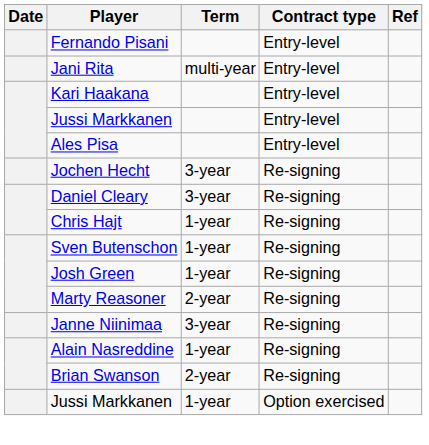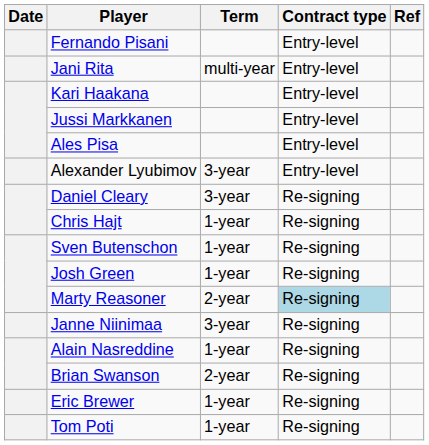+ row: Alexander Lyubimov | 3-year | Entry-level
- row: Jochen Hecht | 3-year | Re-signing
Marty Reasoner | Contract type: no background -> lightblue background
+ row: Eric Brewer | 1-year | Re-signing
+ row: Tom Poti | 1-year | Re-signing
- row: Jussi Markkanen | 1-year | Option exercised
